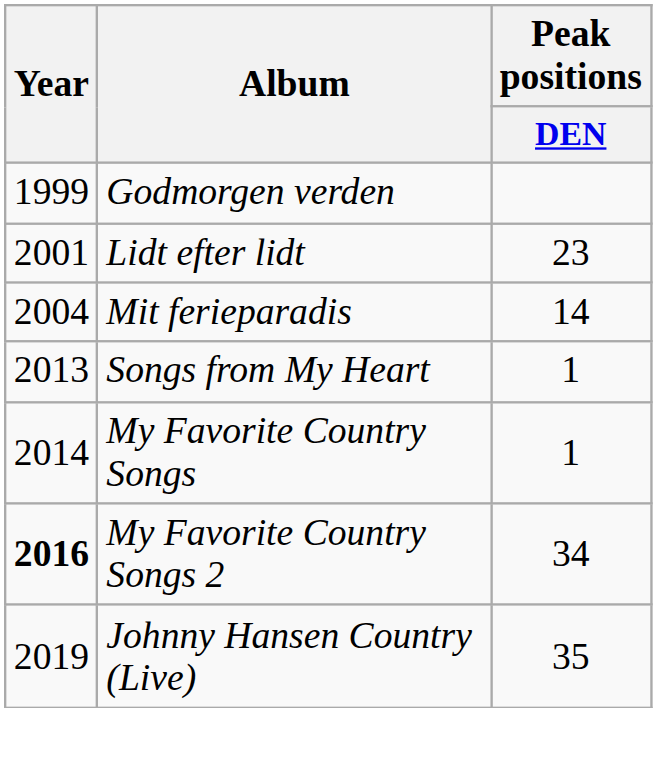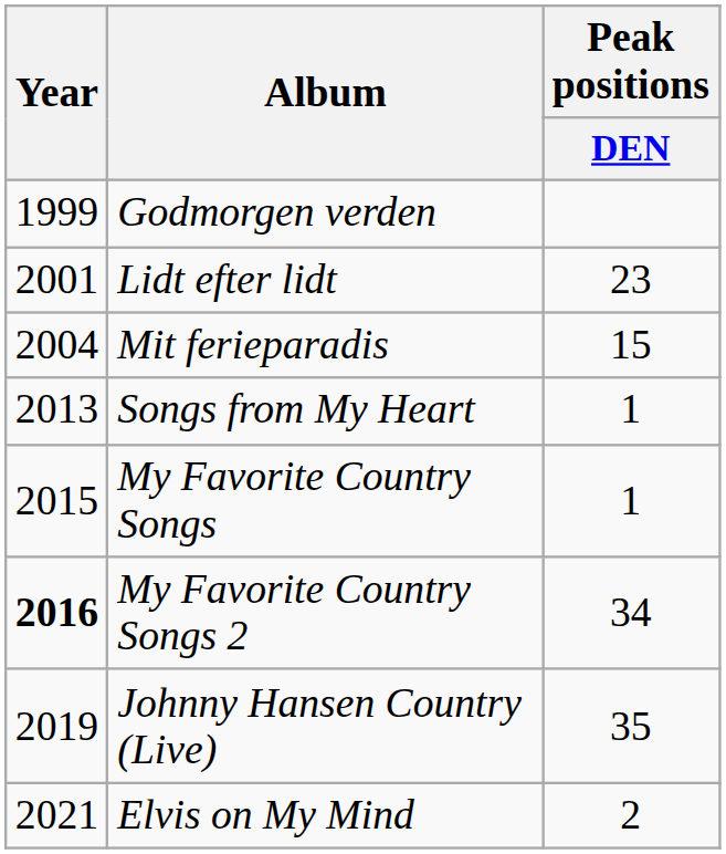Mit ferieparadis | Peak positions / DEN: 14 -> 15
My Favorite Country Songs | Year: 2014 -> 2015
+ row: 2021 | Elvis on My Mind | 2
